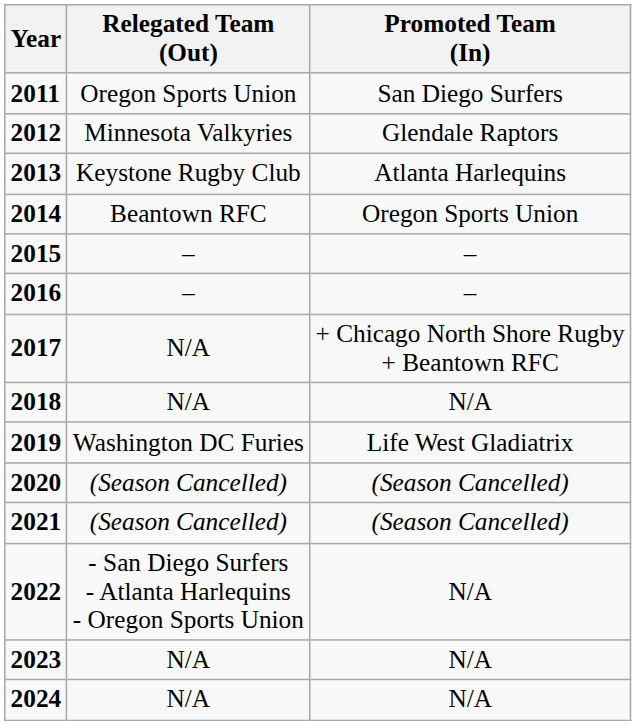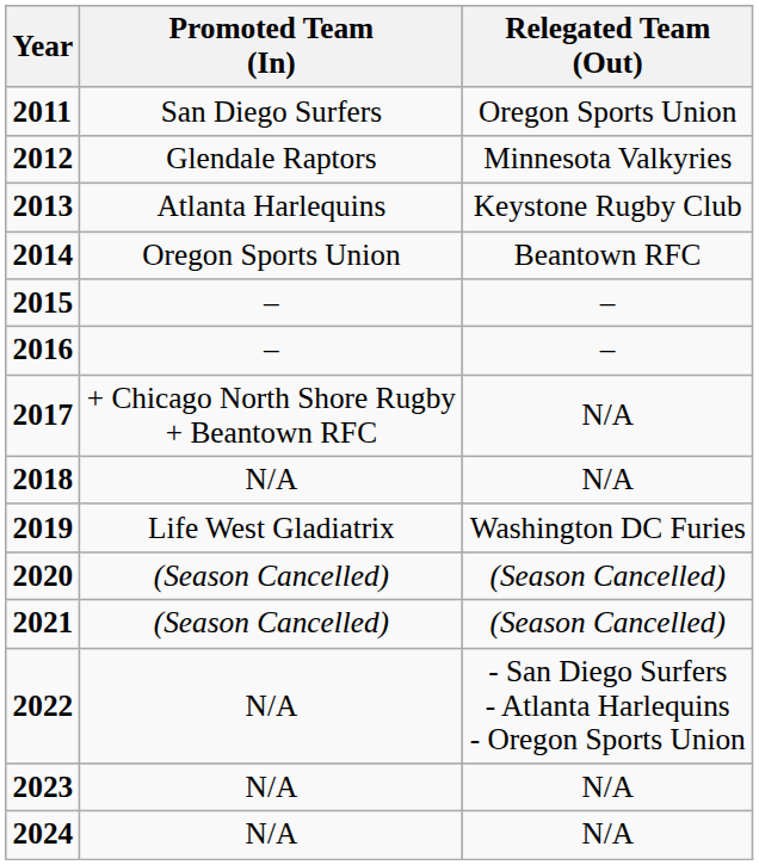columns swapped: Relegated Team (Out) <-> Promoted Team (In)
